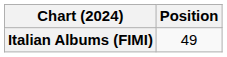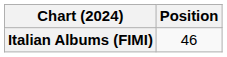Italian Albums (FIMI) | Position: 49 -> 46
